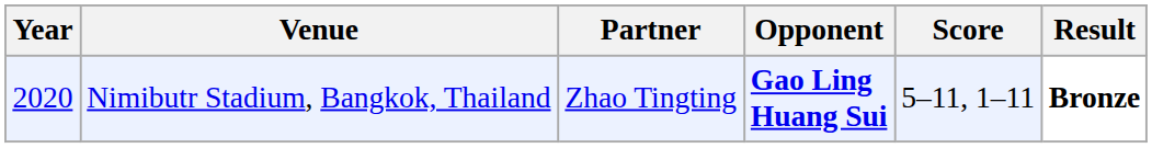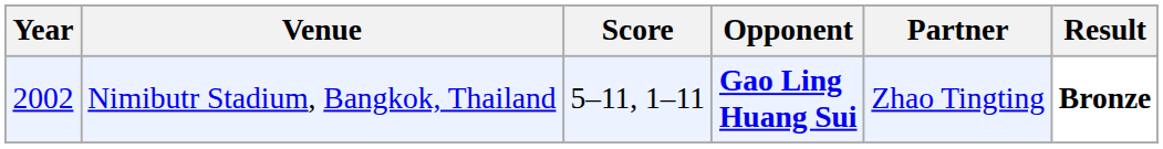columns swapped: Partner <-> Score
Nimibutr Stadium, Bangkok, Thailand | Year: 2020 -> 2002
